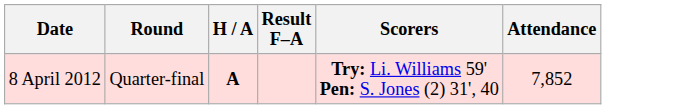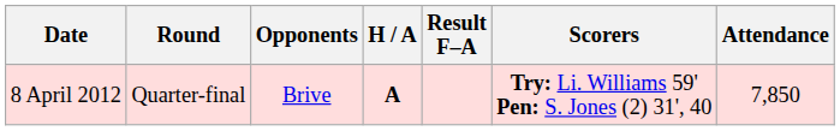+ column: Opponents | Brive
8 April 2012 | Attendance: 7,852 -> 7,850
